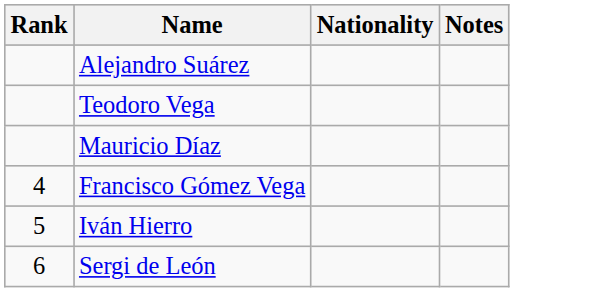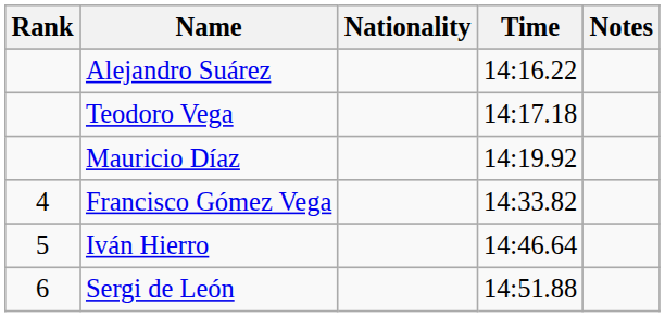+ column: Time | 14:16.22 | 14:17.18 | 14:19.92 | 14:33.82 | 14:46.64 | 14:51.88
